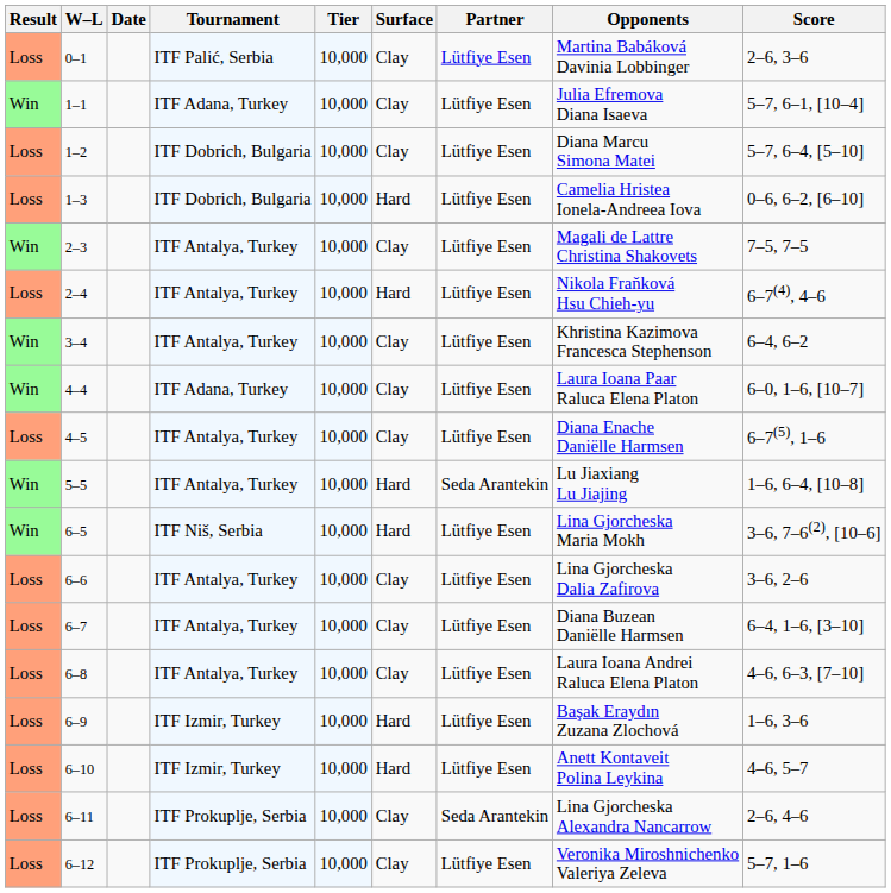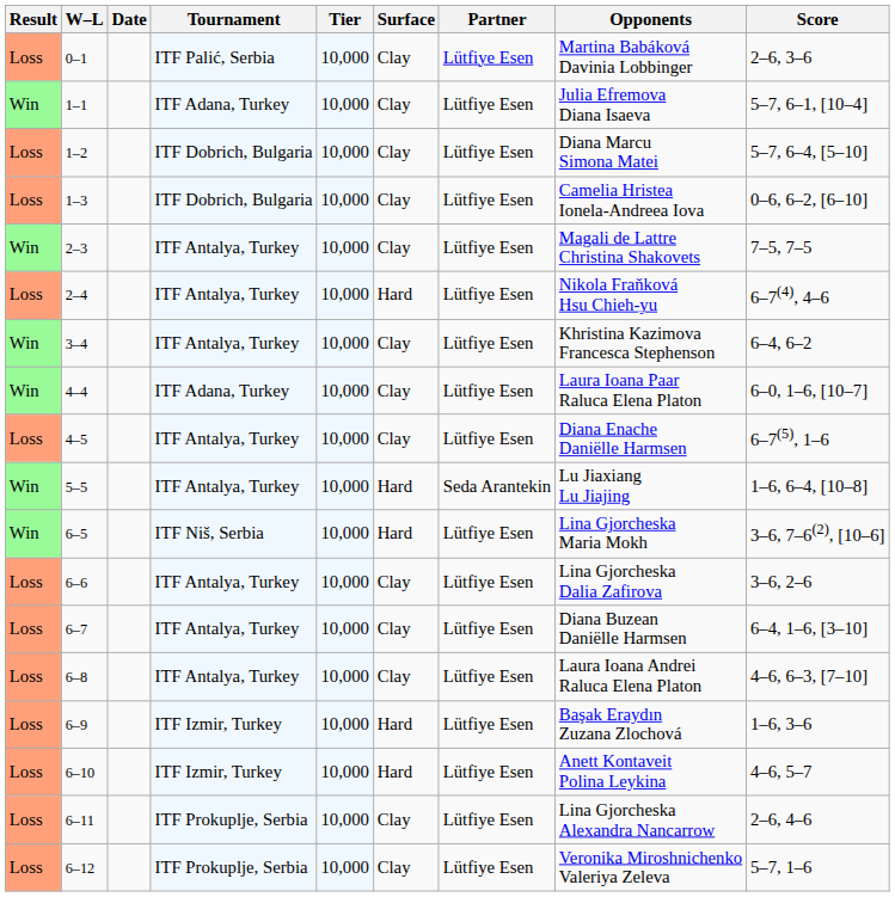1–3 | Surface: Hard -> Clay
6–11 | Partner: Seda Arantekin -> Lütfiye Esen
